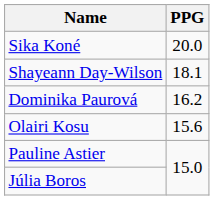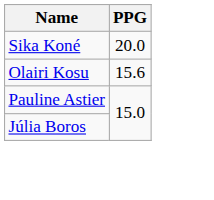- row: Shayeann Day-Wilson | 18.1
- row: Dominika Paurová | 16.2
